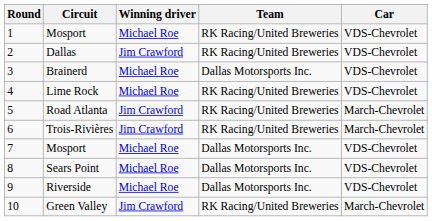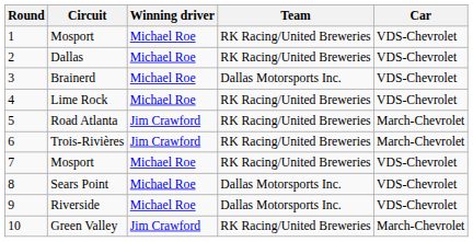Dallas | Winning driver: Jim Crawford -> Michael Roe
7 / Mosport | Team: Dallas Motorsports Inc. -> RK Racing/United Breweries
